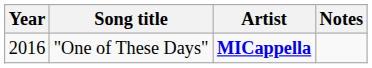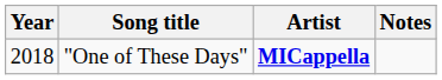"One of These Days" | Year: 2016 -> 2018
